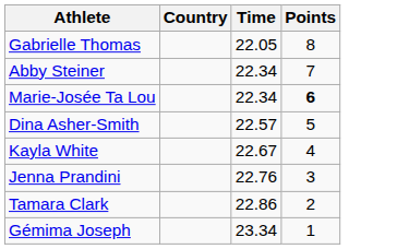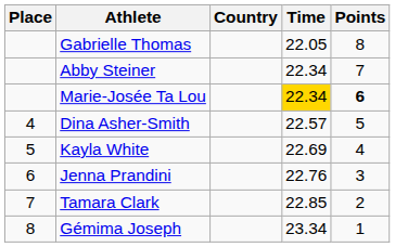+ column: Place | 4 | 5 | 6 | 7 | 8
Marie-Josée Ta Lou | Time: no background -> gold background
Kayla White | Time: 22.67 -> 22.69
Tamara Clark | Time: 22.86 -> 22.85
